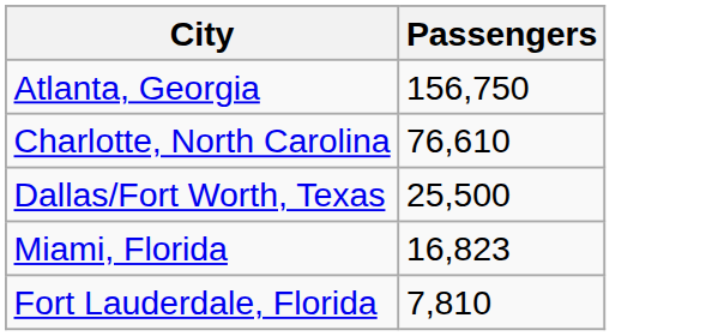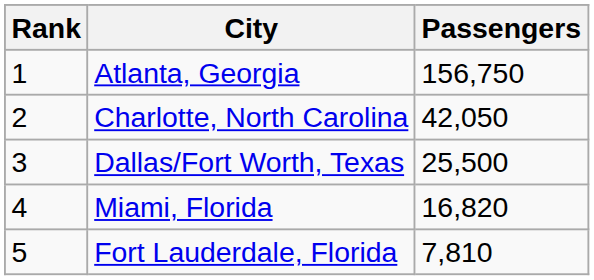+ column: Rank | 1 | 2 | 3 | 4 | 5
Charlotte, North Carolina | Passengers: 76,610 -> 42,050
Miami, Florida | Passengers: 16,823 -> 16,820
